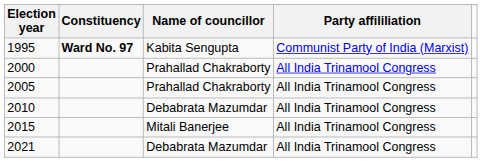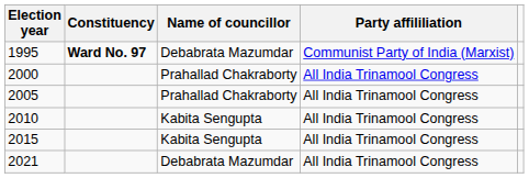1995 | Name of councillor: Kabita Sengupta -> Debabrata Mazumdar
2010 | Name of councillor: Debabrata Mazumdar -> Kabita Sengupta
2015 | Name of councillor: Mitali Banerjee -> Kabita Sengupta
